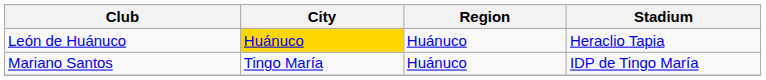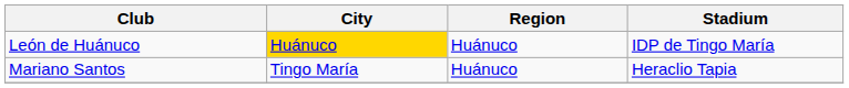León de Huánuco | Stadium: Heraclio Tapia -> IDP de Tingo María
Mariano Santos | Stadium: IDP de Tingo María -> Heraclio Tapia
